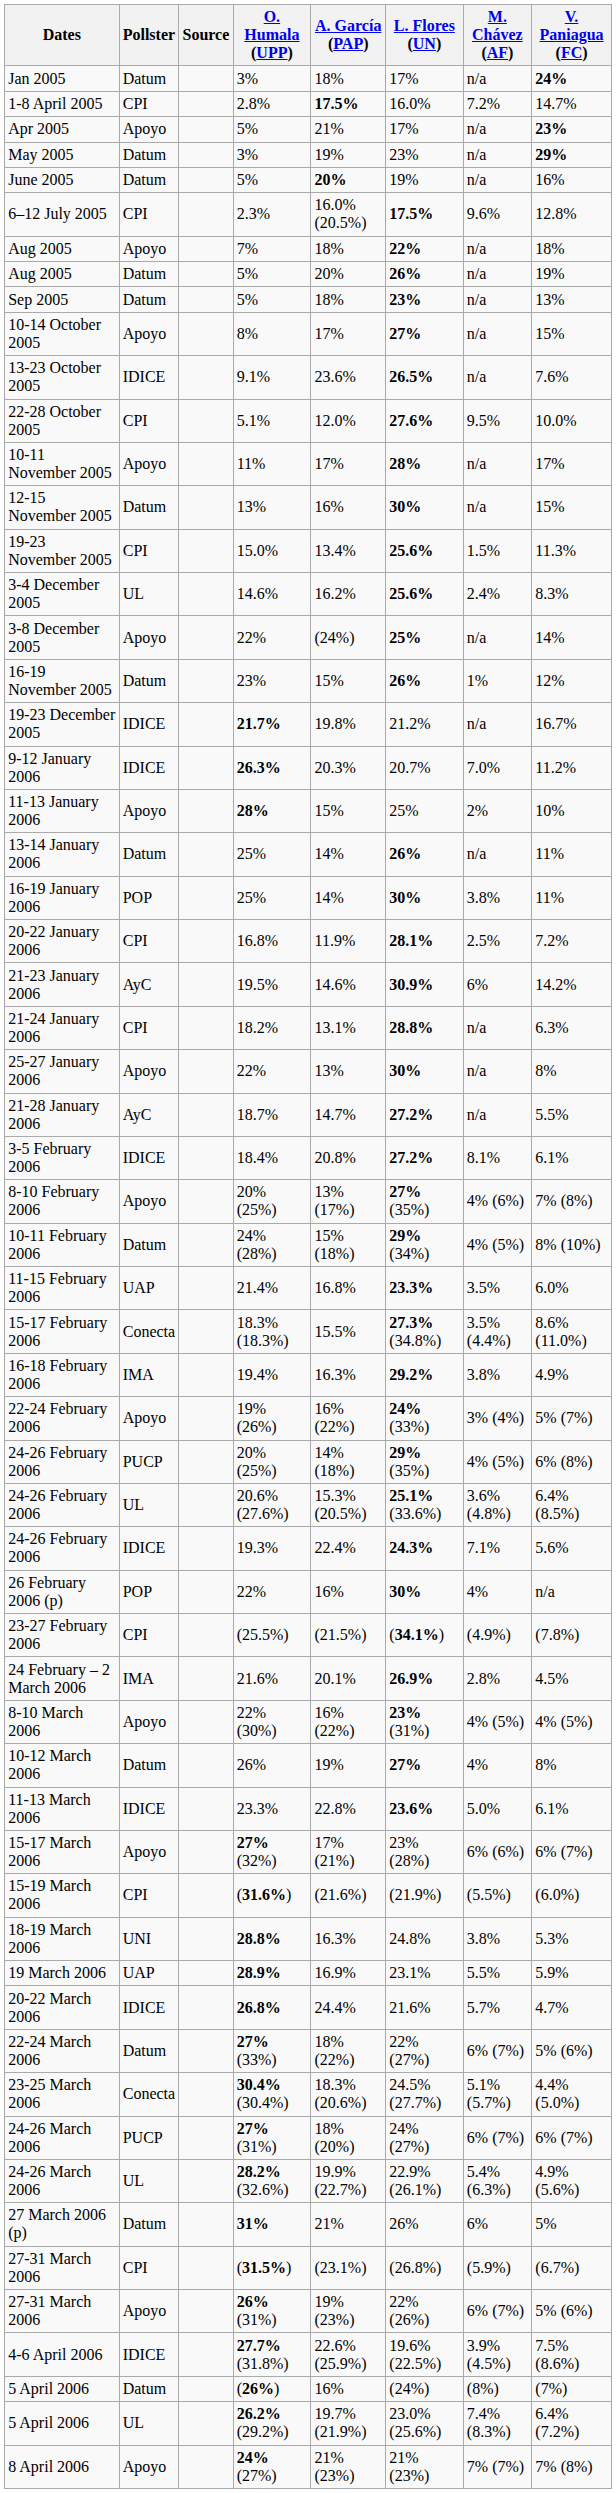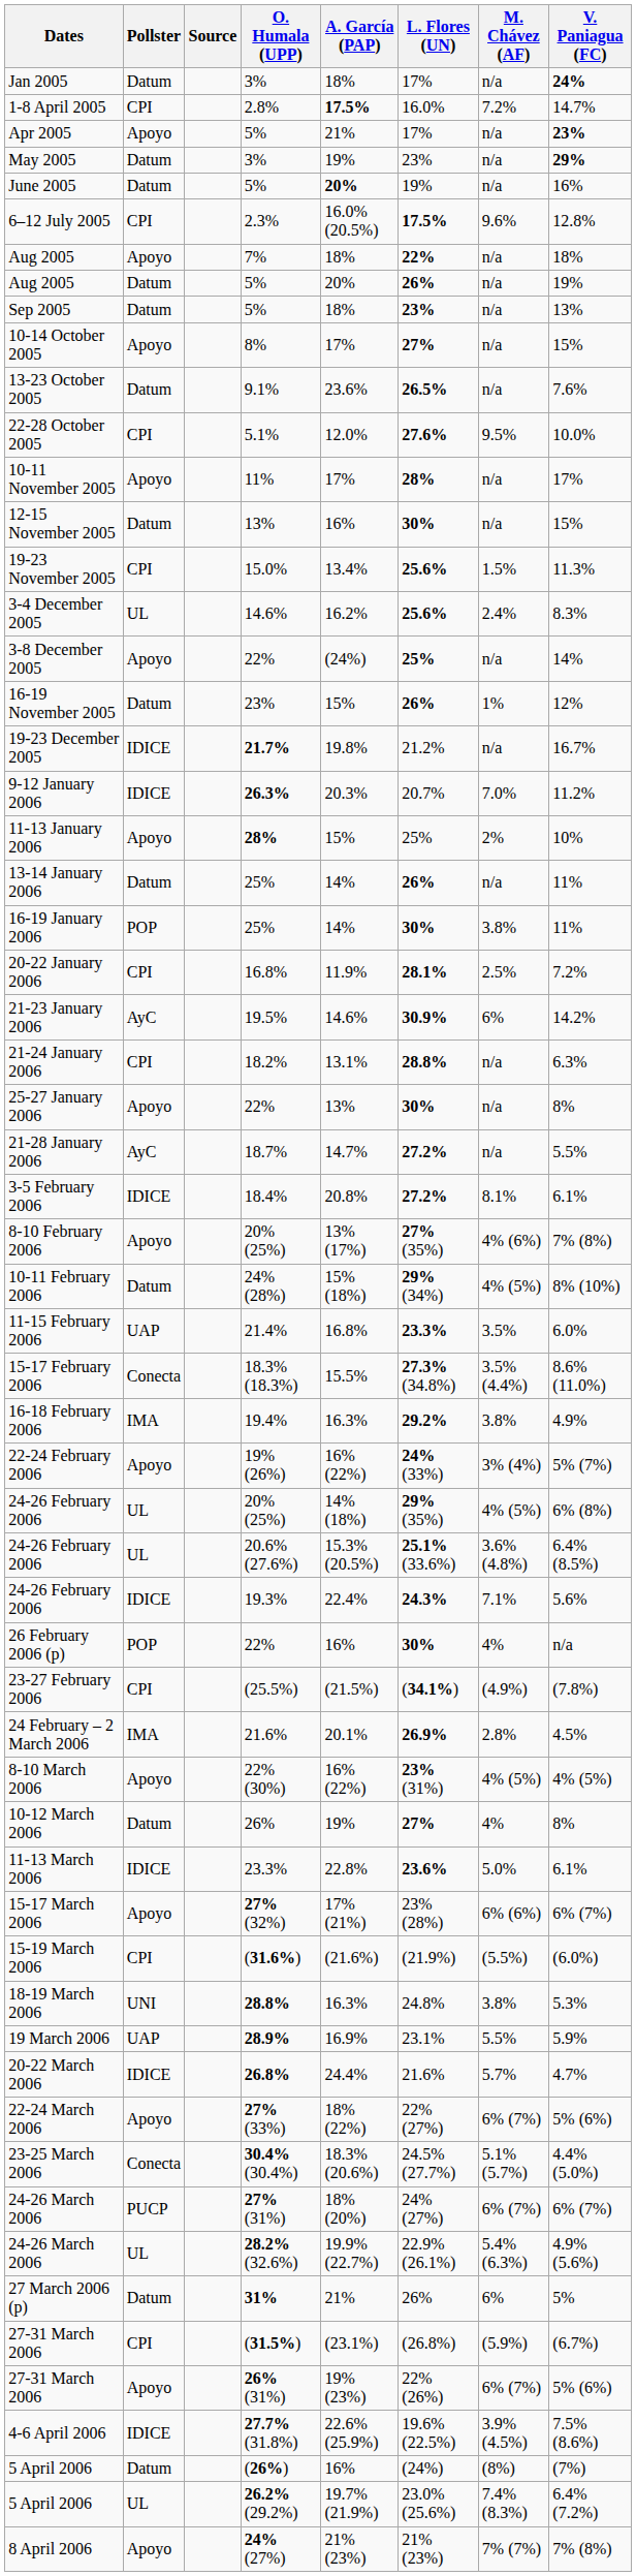13-23 October 2005 | Pollster: IDICE -> Datum
24-26 February 2006 / 20% (25%) | Pollster: PUCP -> UL
22-24 March 2006 | Pollster: Datum -> Apoyo
